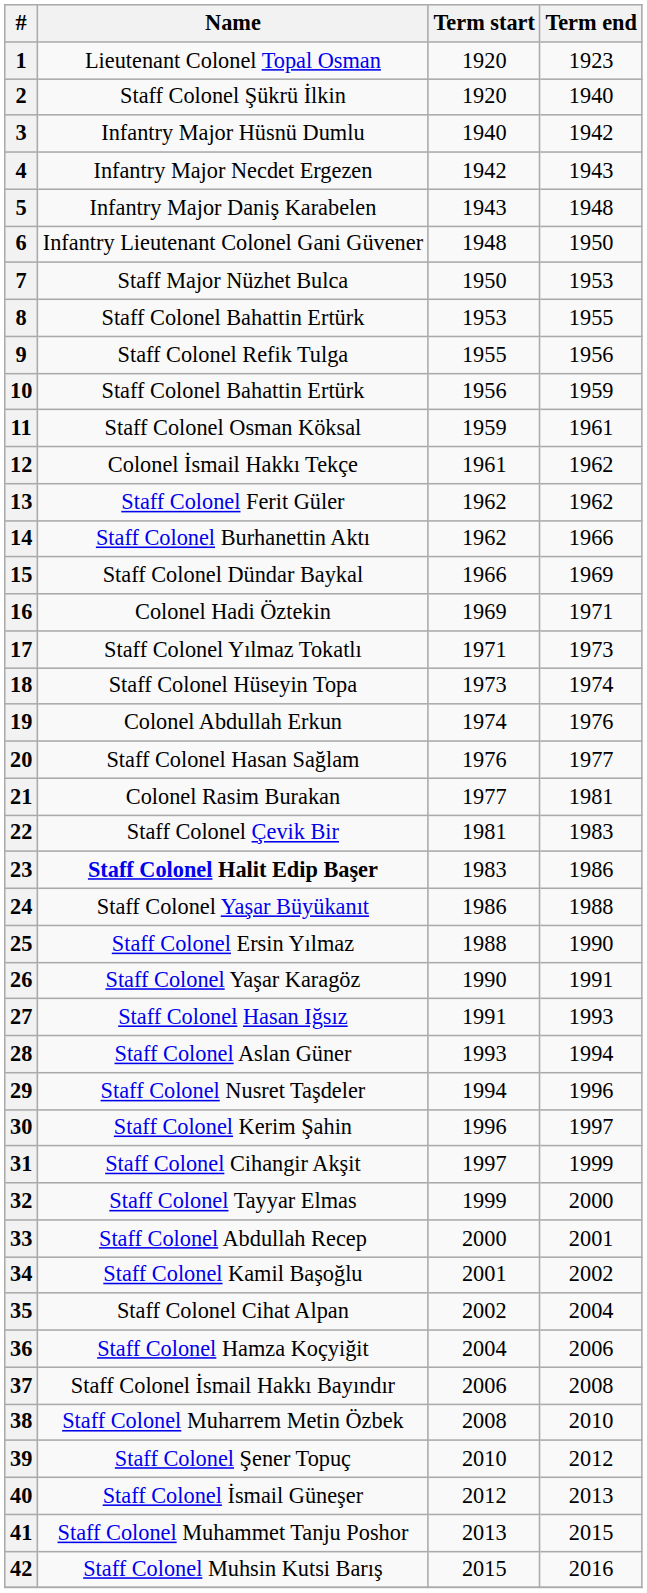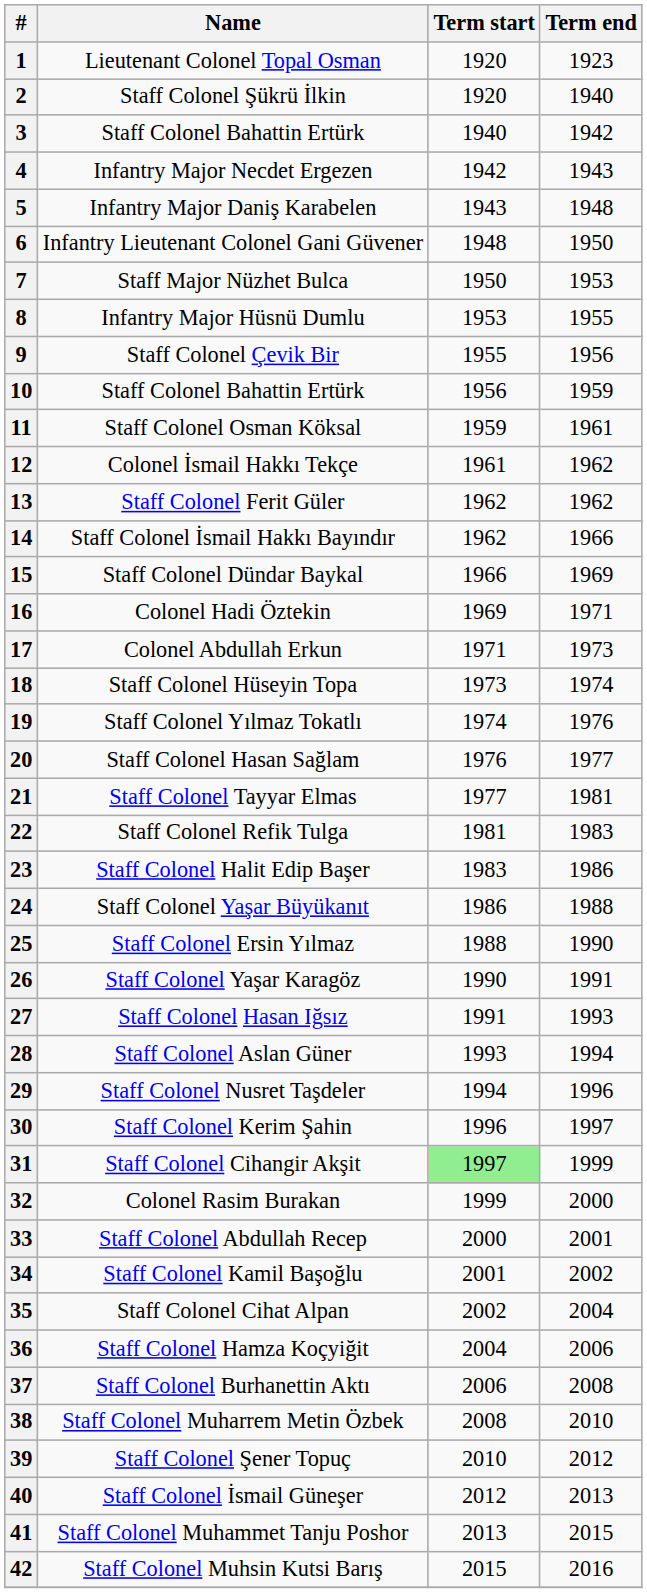3 | Name: Infantry Major Hüsnü Dumlu -> Staff Colonel Bahattin Ertürk
8 | Name: Staff Colonel Bahattin Ertürk -> Infantry Major Hüsnü Dumlu
9 | Name: Staff Colonel Refik Tulga -> Staff Colonel Çevik Bir
14 | Name: Staff Colonel Burhanettin Aktı -> Staff Colonel İsmail Hakkı Bayındır
17 | Name: Staff Colonel Yılmaz Tokatlı -> Colonel Abdullah Erkun
19 | Name: Colonel Abdullah Erkun -> Staff Colonel Yılmaz Tokatlı
21 | Name: Colonel Rasim Burakan -> Staff Colonel Tayyar Elmas
22 | Name: Staff Colonel Çevik Bir -> Staff Colonel Refik Tulga
23 | Name: bold -> normal
31 | Term start: no background -> lightgreen background
32 | Name: Staff Colonel Tayyar Elmas -> Colonel Rasim Burakan
37 | Name: Staff Colonel İsmail Hakkı Bayındır -> Staff Colonel Burhanettin Aktı
